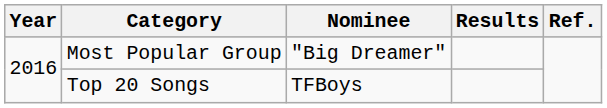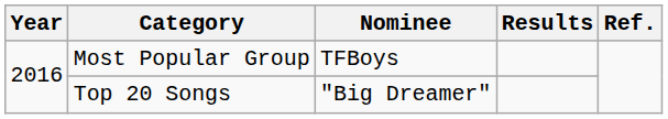Most Popular Group | Nominee: "Big Dreamer" -> TFBoys
Top 20 Songs | Nominee: TFBoys -> "Big Dreamer"
